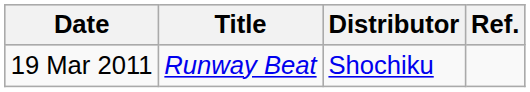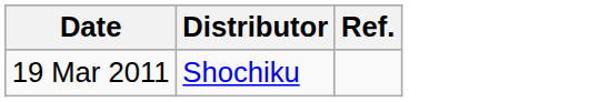- column: Title | Runway Beat
